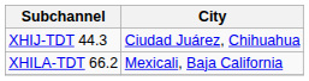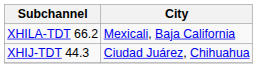rows swapped: XHILA-TDT 66.2 <-> XHIJ-TDT 44.3
